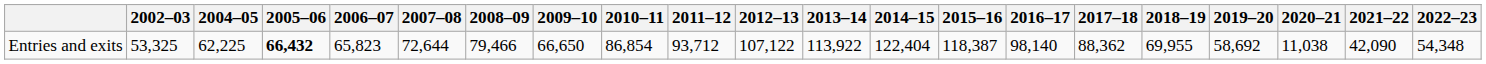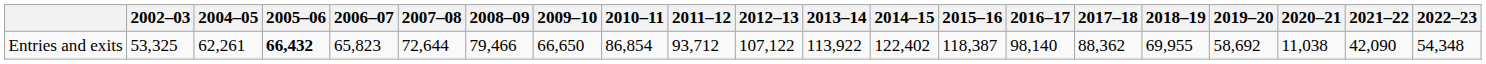Entries and exits | 2004–05: 62,225 -> 62,261
Entries and exits | 2014–15: 122,404 -> 122,402
